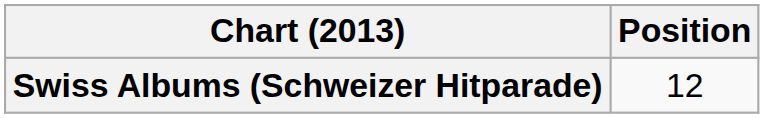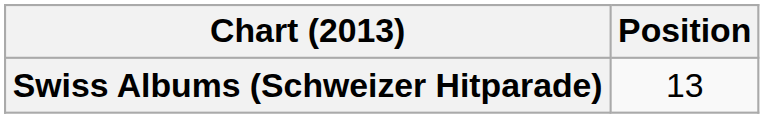Swiss Albums (Schweizer Hitparade) | Position: 12 -> 13
